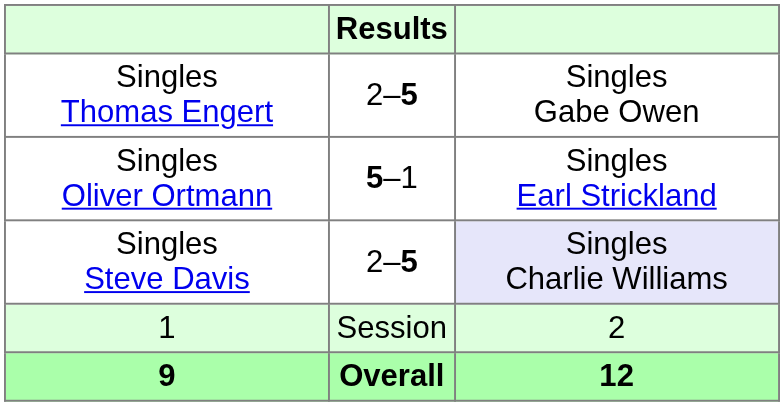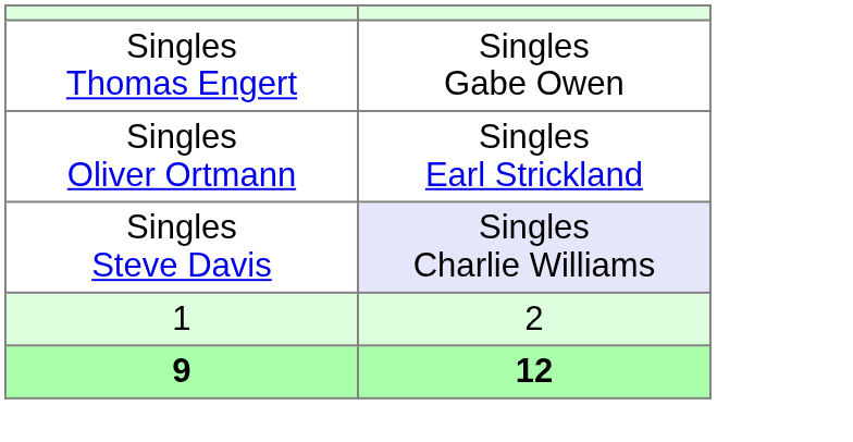- column: Results | 2–5 | 5–1 | 2–5 | Session | Overall
